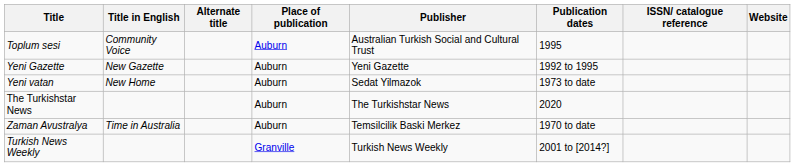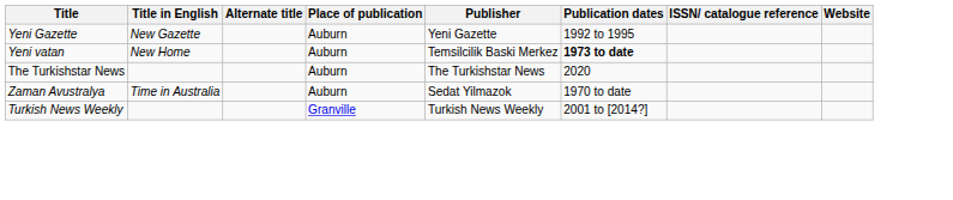- row: Toplum sesi | Community Voice | Auburn | Australian Turkish Social and Cultural Trust | 1995
Yeni vatan | Publisher: Sedat Yilmazok -> Temsilcilik Baski Merkez
Yeni vatan | Publication dates: normal -> bold
Zaman Avustralya | Publisher: Temsilcilik Baski Merkez -> Sedat Yilmazok
